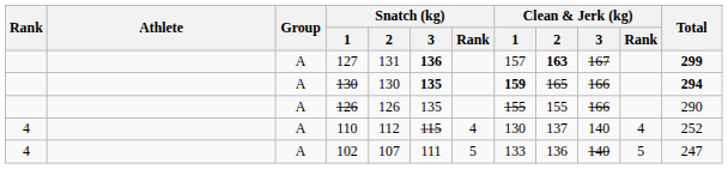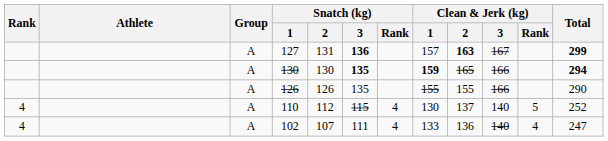110 | Clean & Jerk (kg) / Rank: 4 -> 5
102 | Snatch (kg) / Rank: 5 -> 4
102 | Clean & Jerk (kg) / Rank: 5 -> 4
